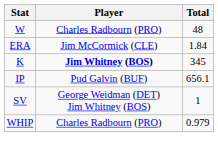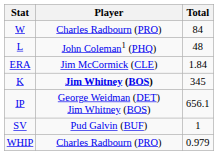W | Total: 48 -> 84
+ row: L | John Coleman1 (PHQ) | 48
IP | Player: Pud Galvin (BUF) -> George Weidman (DET) Jim Whitney (BOS)
SV | Player: George Weidman (DET) Jim Whitney (BOS) -> Pud Galvin (BUF)
